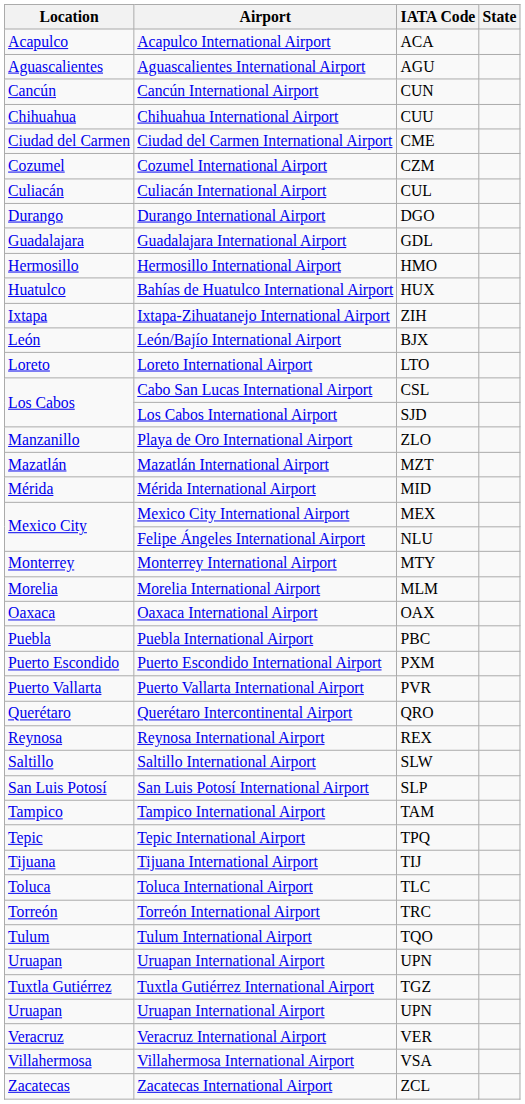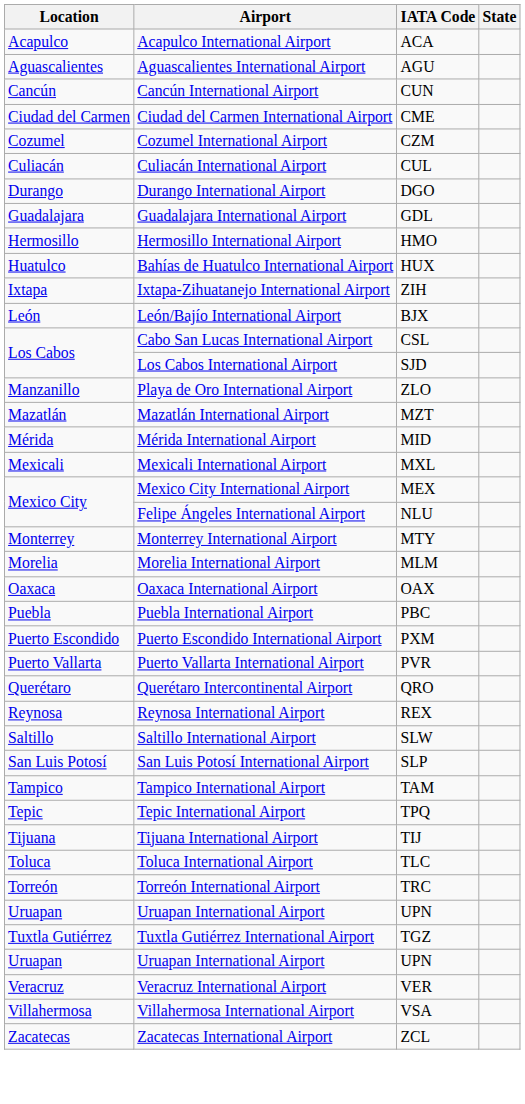- row: Chihuahua | Chihuahua International Airport | CUU
- row: Loreto | Loreto International Airport | LTO
+ row: Mexicali | Mexicali International Airport | MXL
- row: Tulum | Tulum International Airport | TQO
